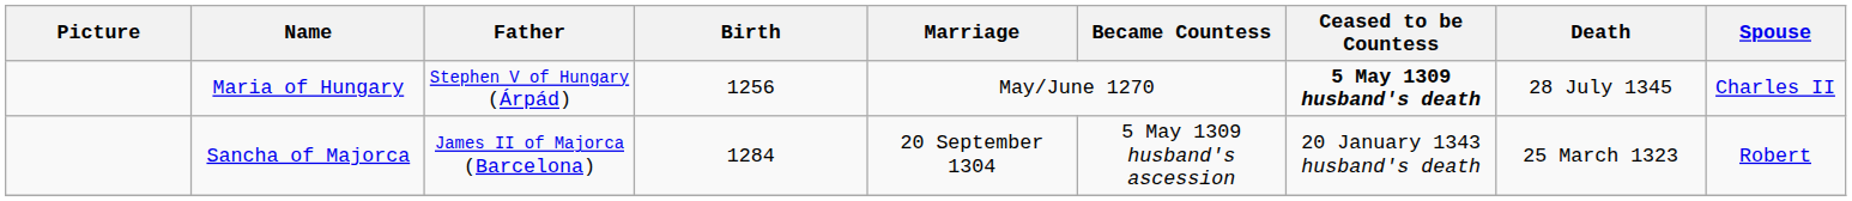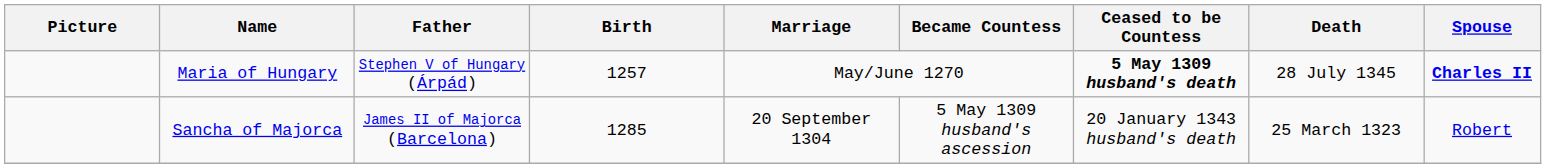Maria of Hungary | Birth: 1256 -> 1257
Maria of Hungary | Spouse: normal -> bold
Sancha of Majorca | Birth: 1284 -> 1285
